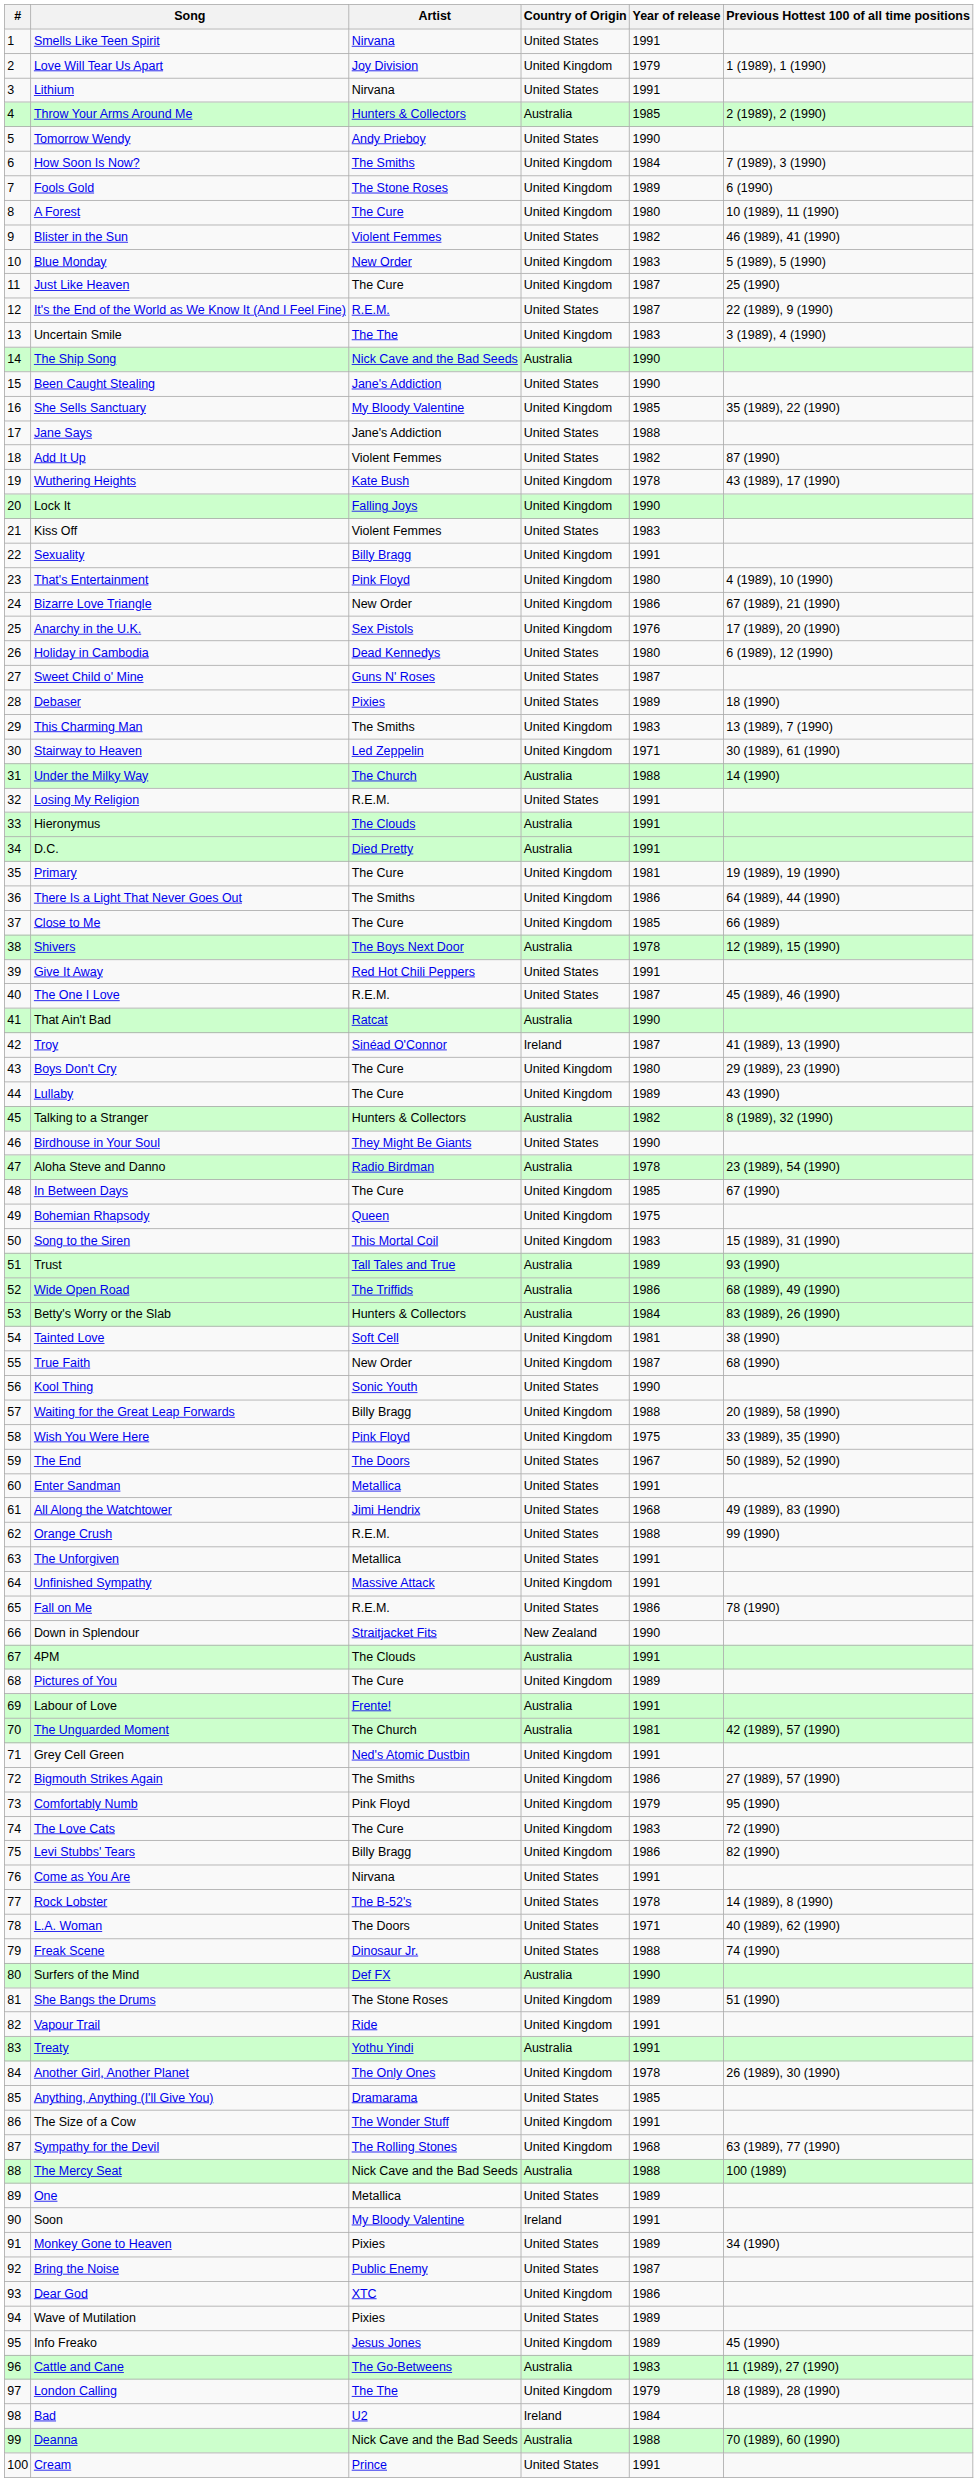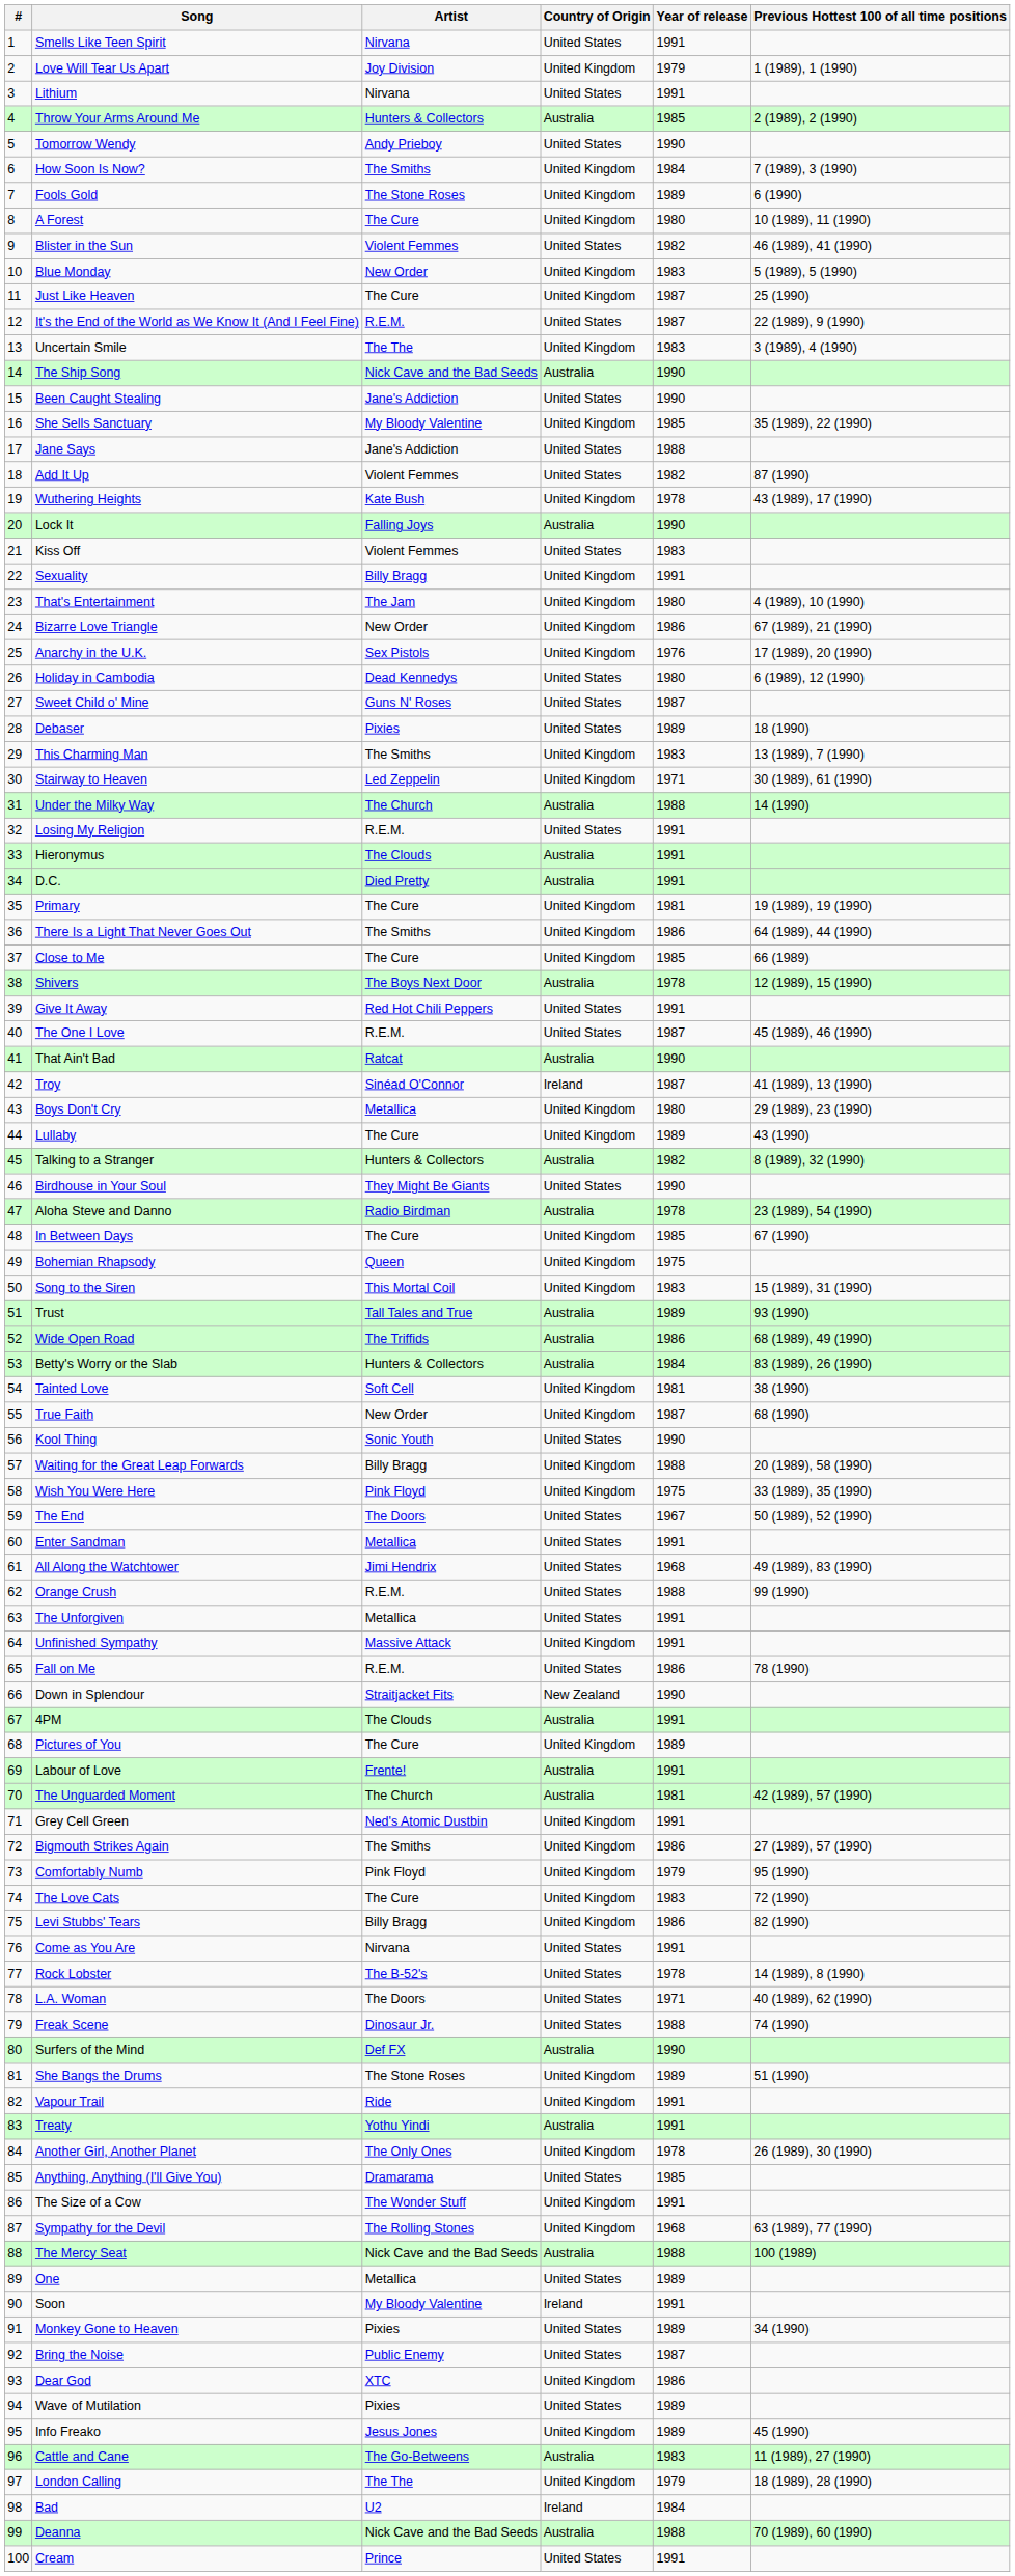Lock It | Country of Origin: United Kingdom -> Australia
That's Entertainment | Artist: Pink Floyd -> The Jam
Boys Don't Cry | Artist: The Cure -> Metallica
